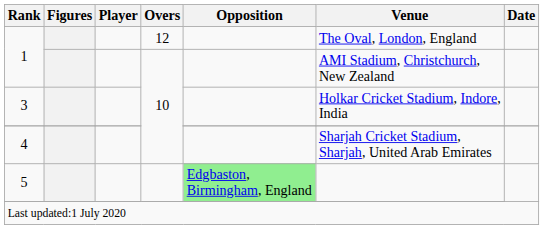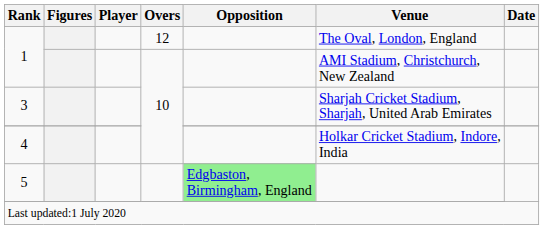3 | Venue: Holkar Cricket Stadium, Indore, India -> Sharjah Cricket Stadium, Sharjah, United Arab Emirates
4 | Venue: Sharjah Cricket Stadium, Sharjah, United Arab Emirates -> Holkar Cricket Stadium, Indore, India
